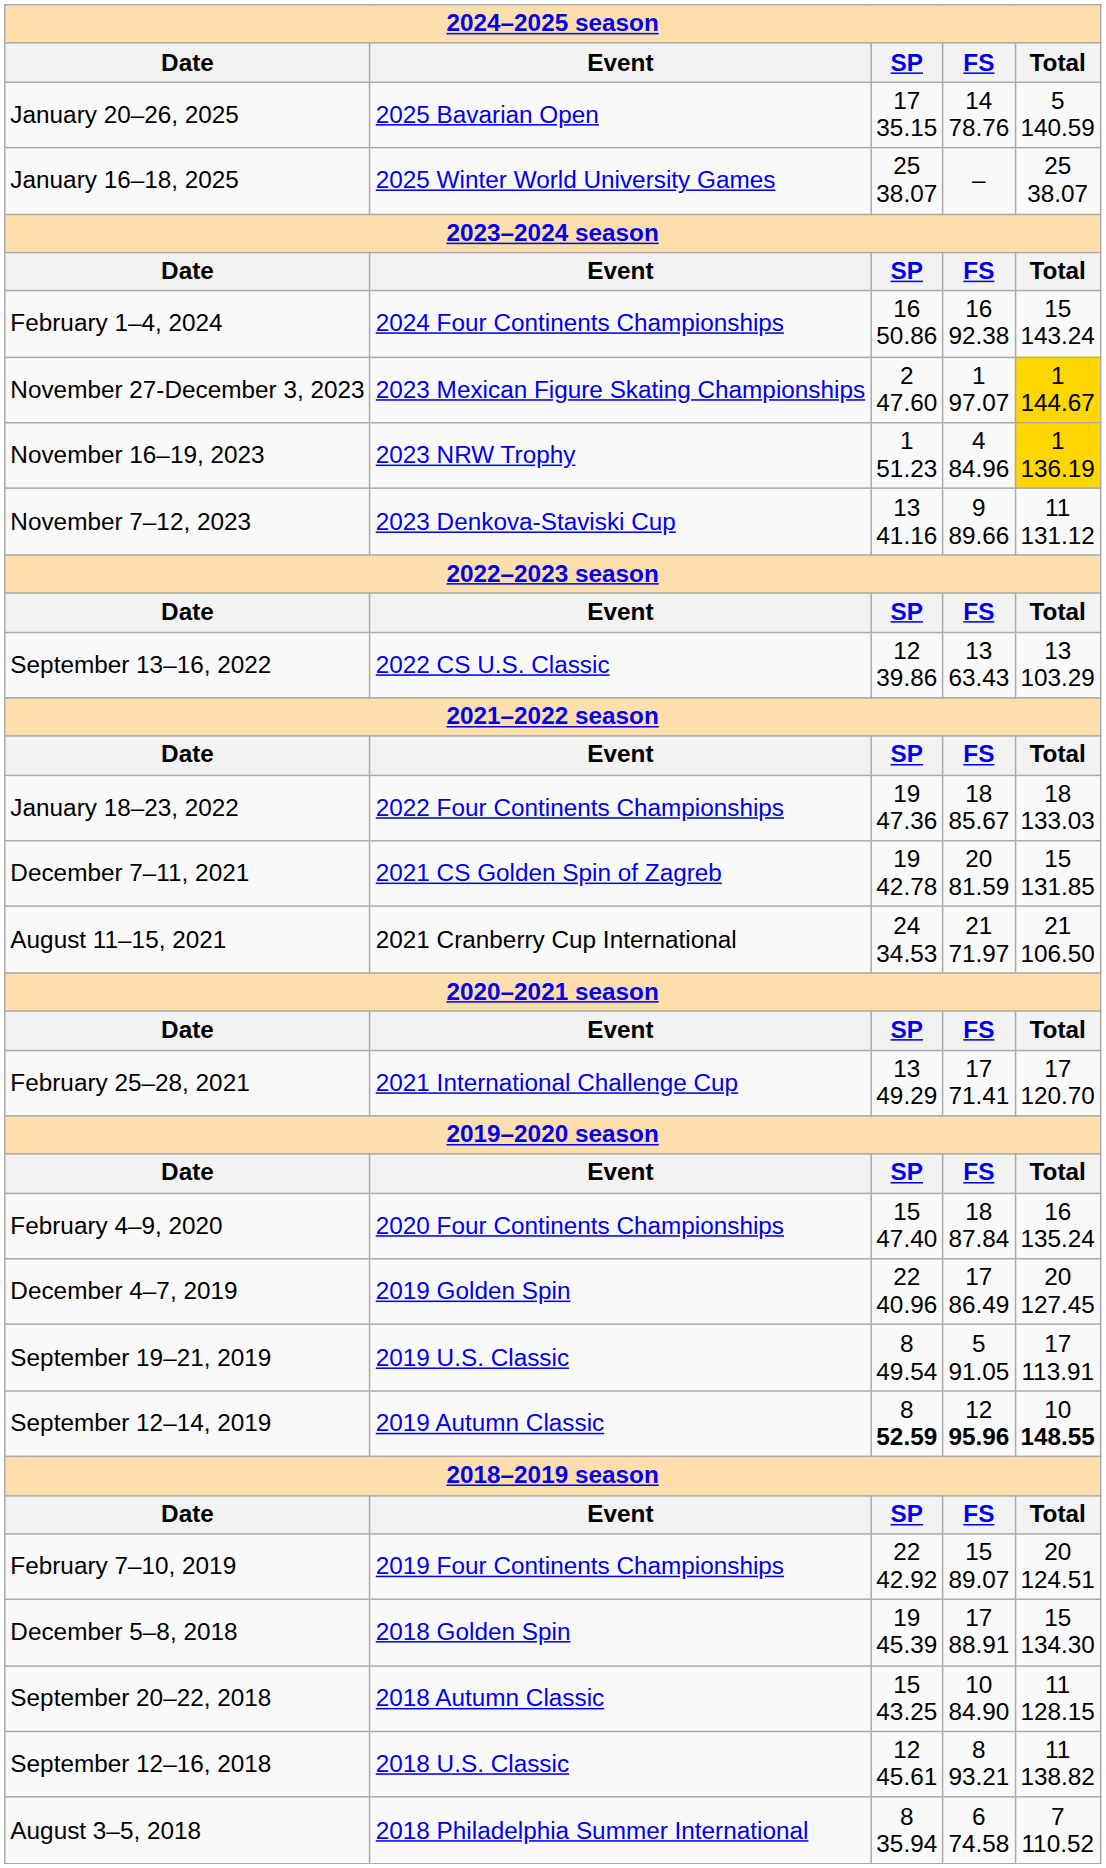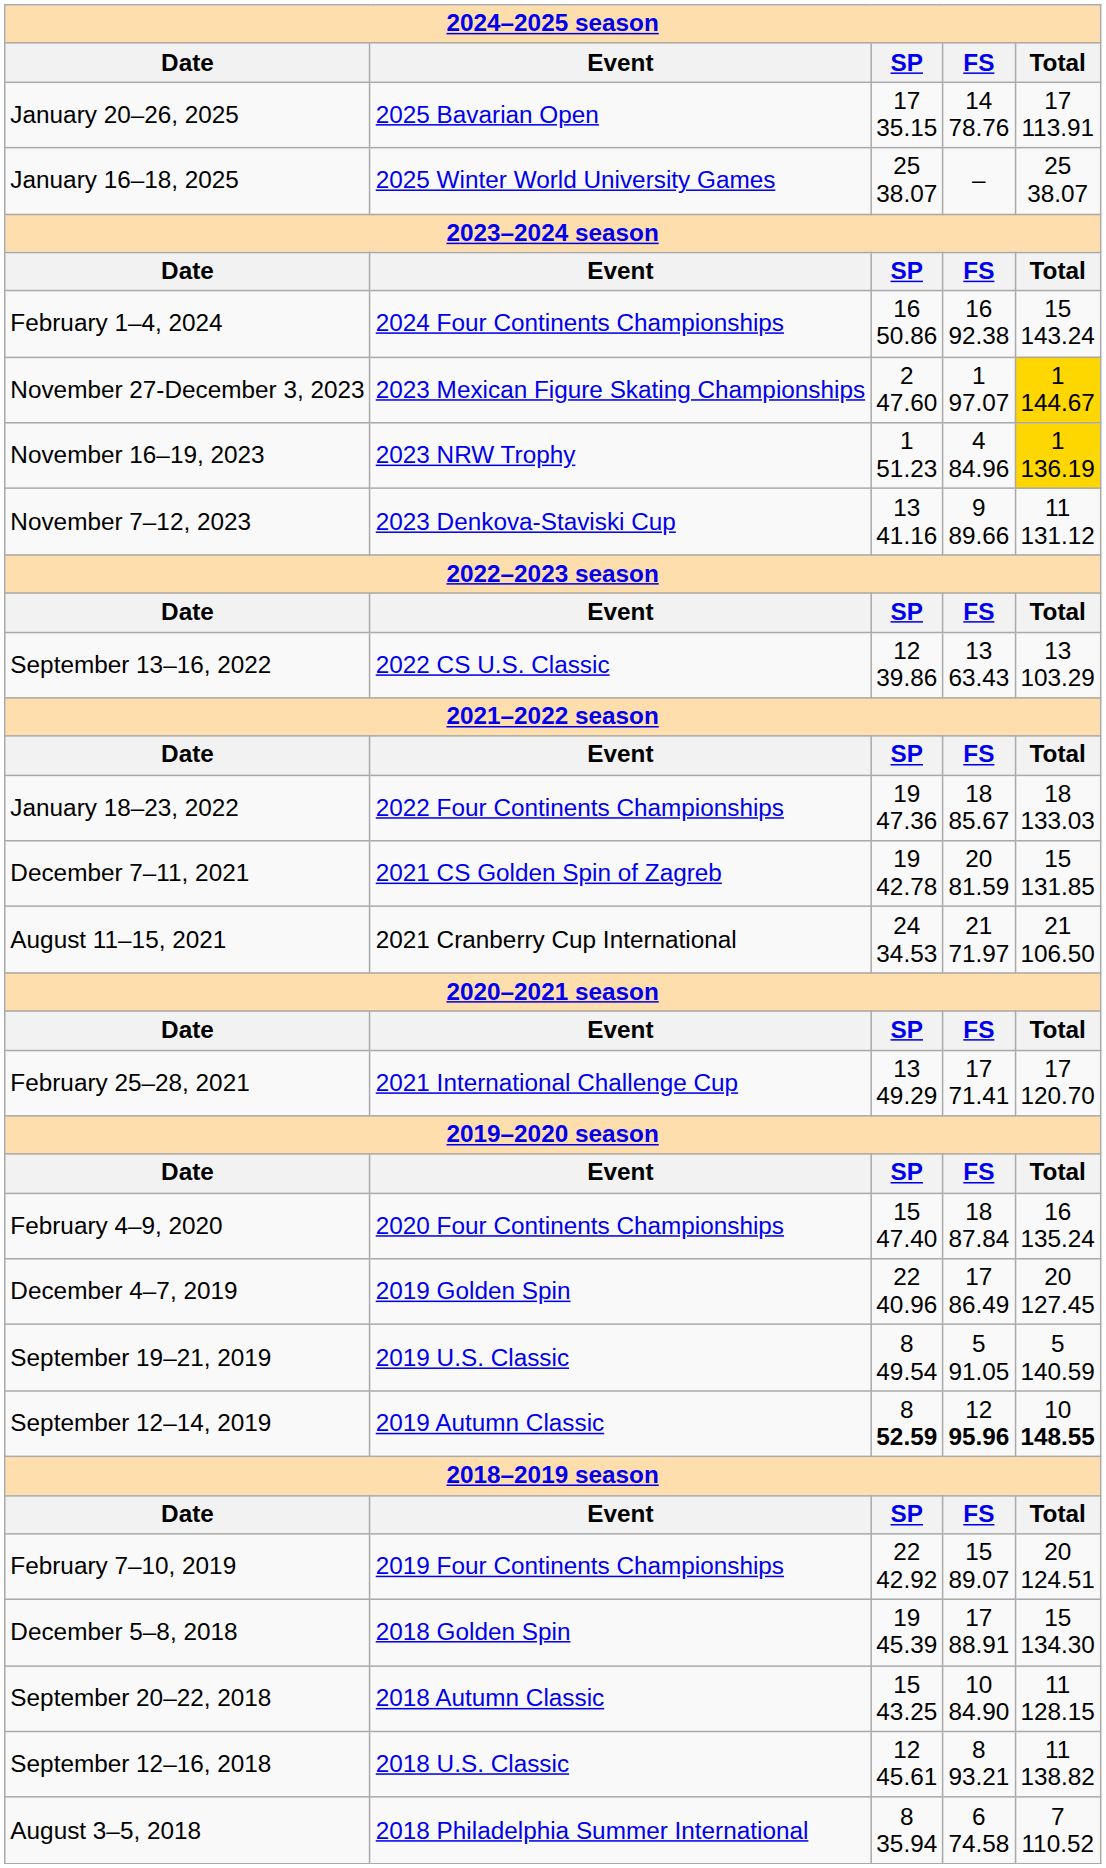January 20–26, 2025 | Total: 5 140.59 -> 17 113.91
September 19–21, 2019 | Total: 17 113.91 -> 5 140.59
